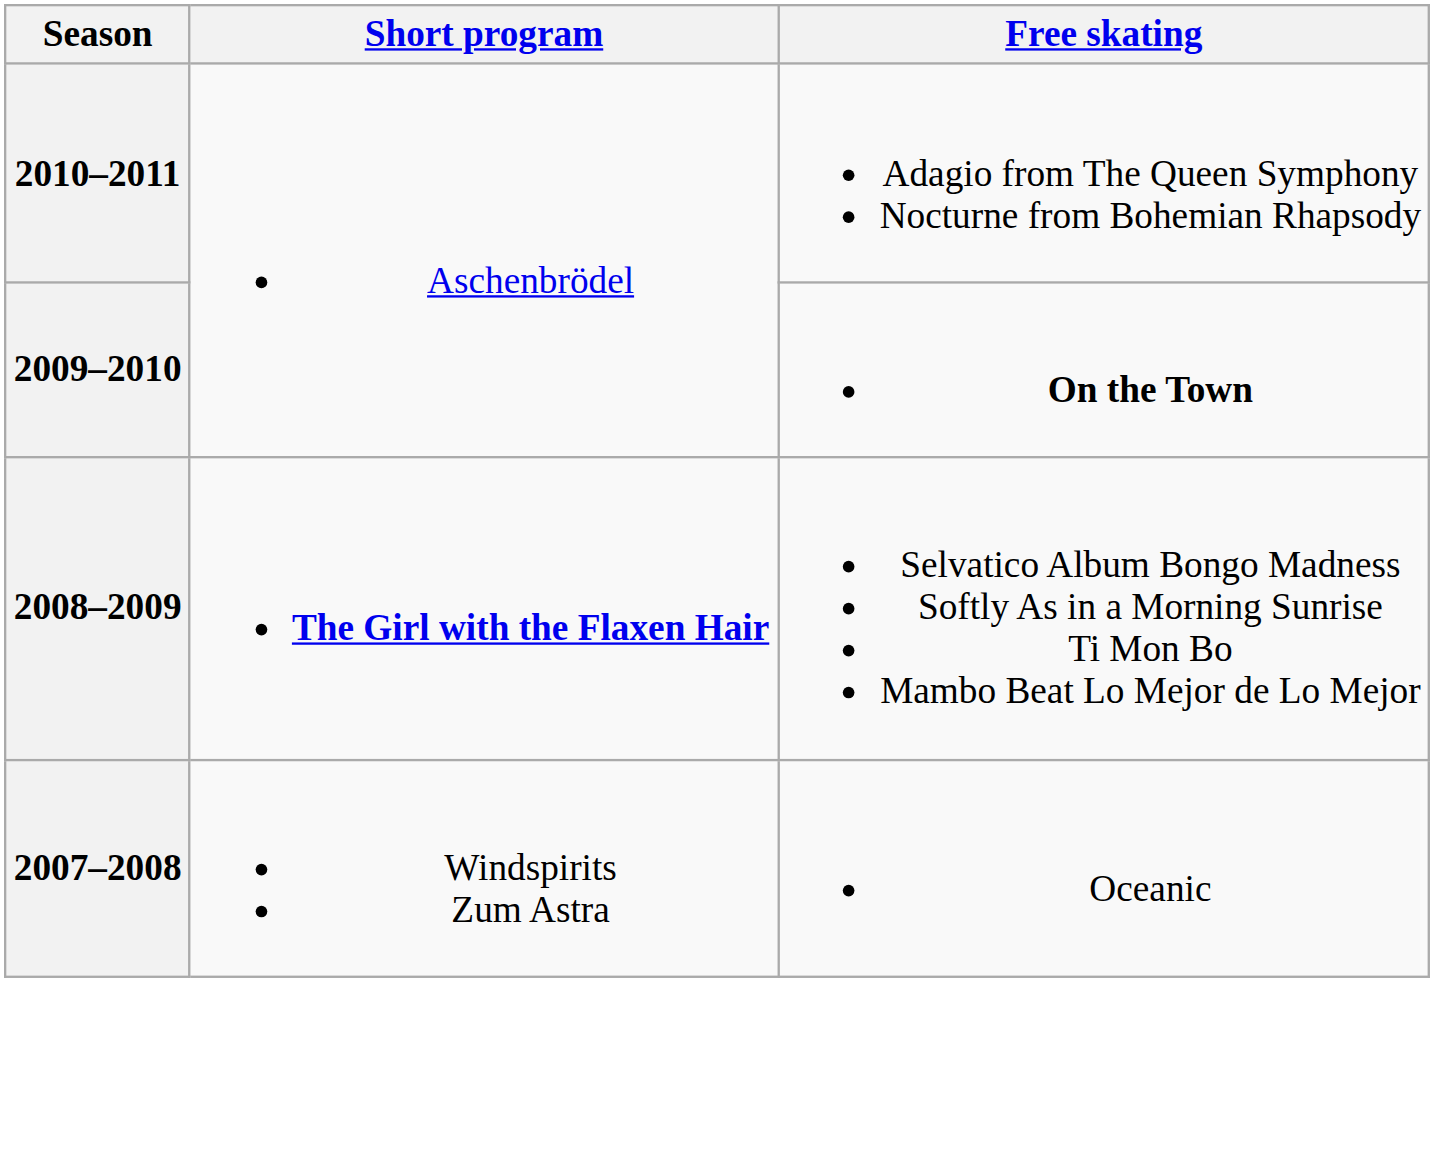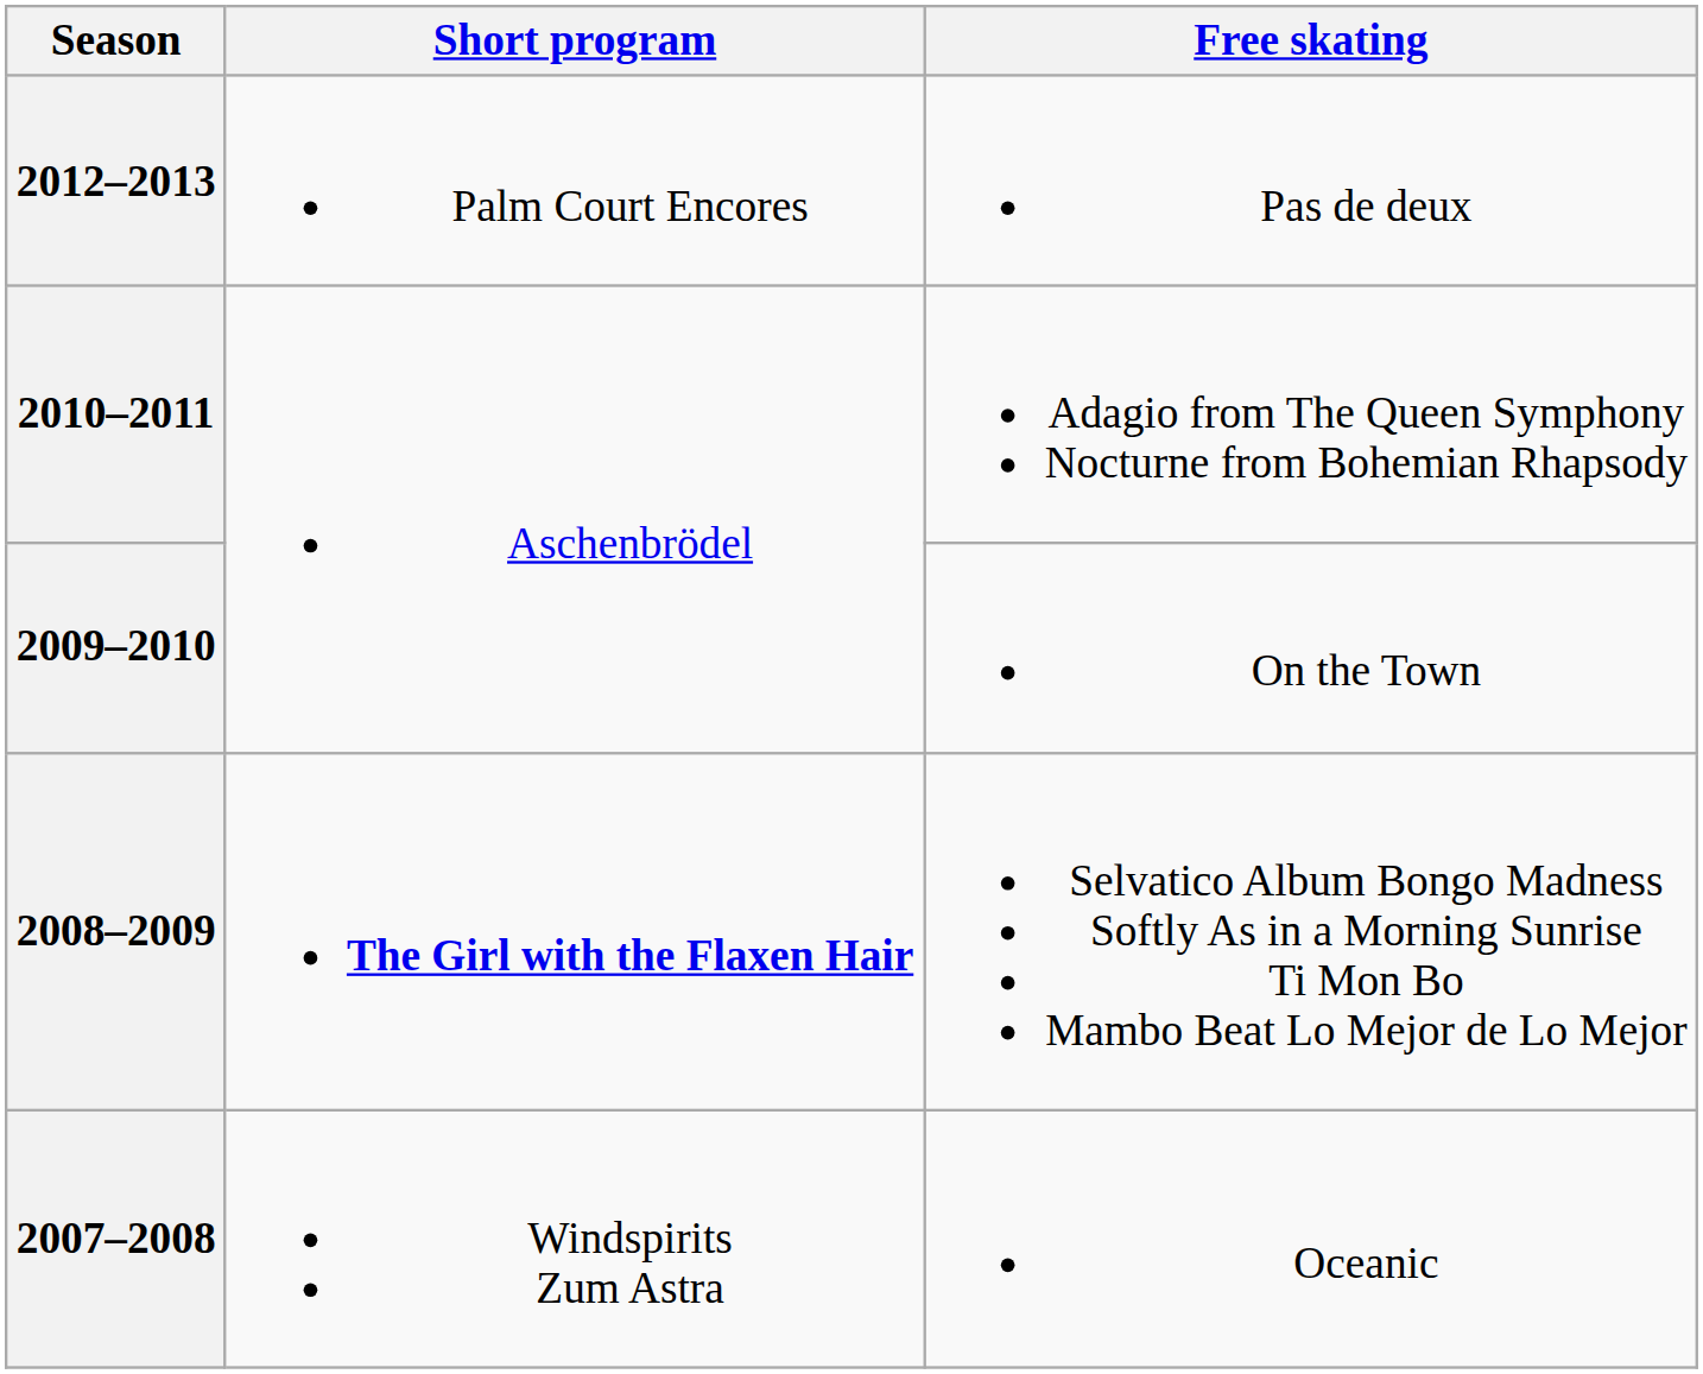+ row: 2012–2013 | Palm Court Encores | Pas de deux
2009–2010 | Free skating: bold -> normal
